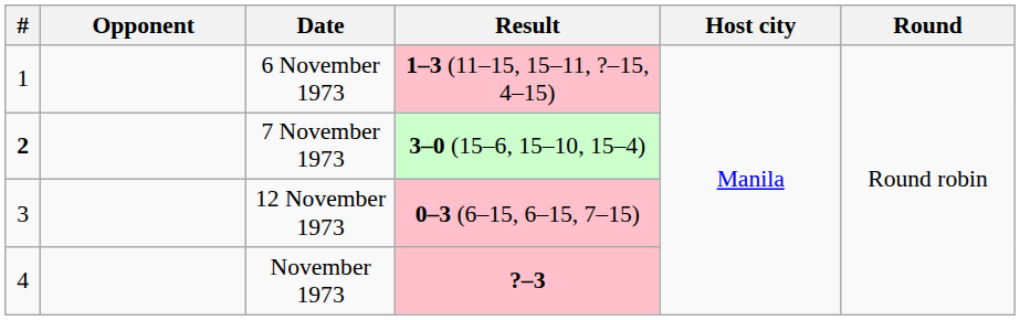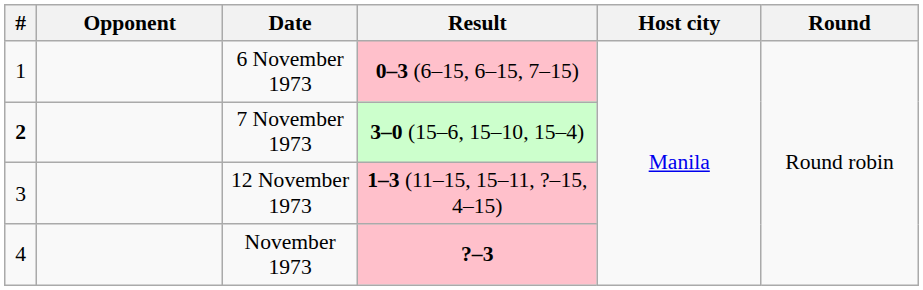6 November 1973 | Result: 1–3 (11–15, 15–11, ?–15, 4–15) -> 0–3 (6–15, 6–15, 7–15)
12 November 1973 | Result: 0–3 (6–15, 6–15, 7–15) -> 1–3 (11–15, 15–11, ?–15, 4–15)
